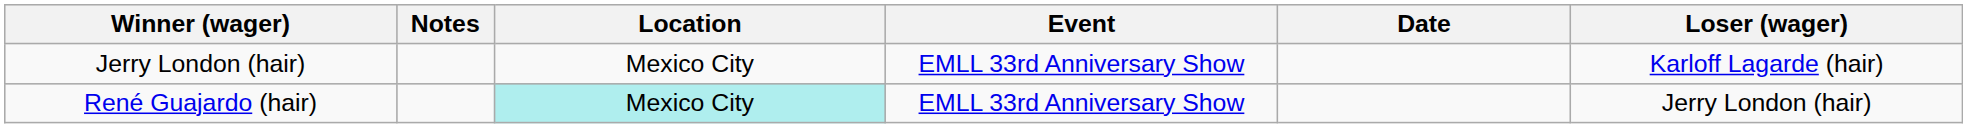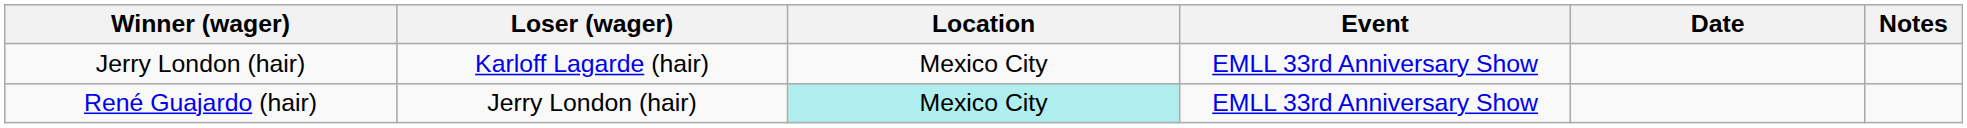columns swapped: Loser (wager) <-> Notes
